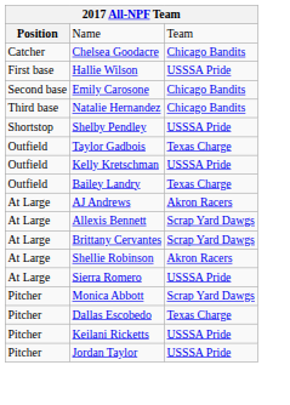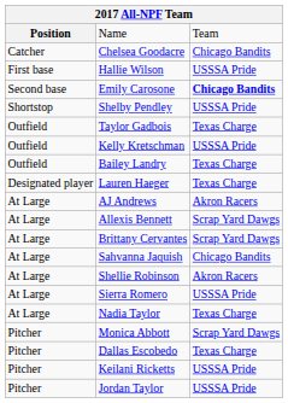Emily Carosone | column 3: normal -> bold
- row: Third base | Natalie Hernandez | Chicago Bandits
+ row: Designated player | Lauren Haeger | Texas Charge
+ row: At Large | Sahvanna Jaquish | Chicago Bandits
+ row: At Large | Nadia Taylor | Texas Charge
